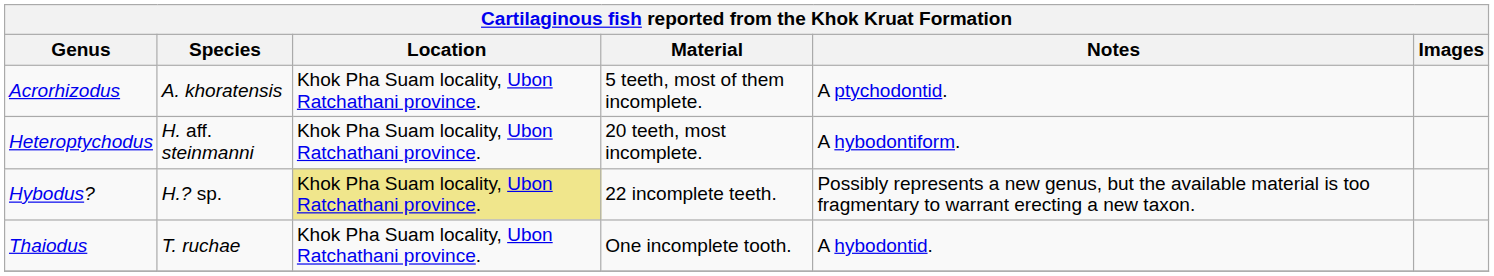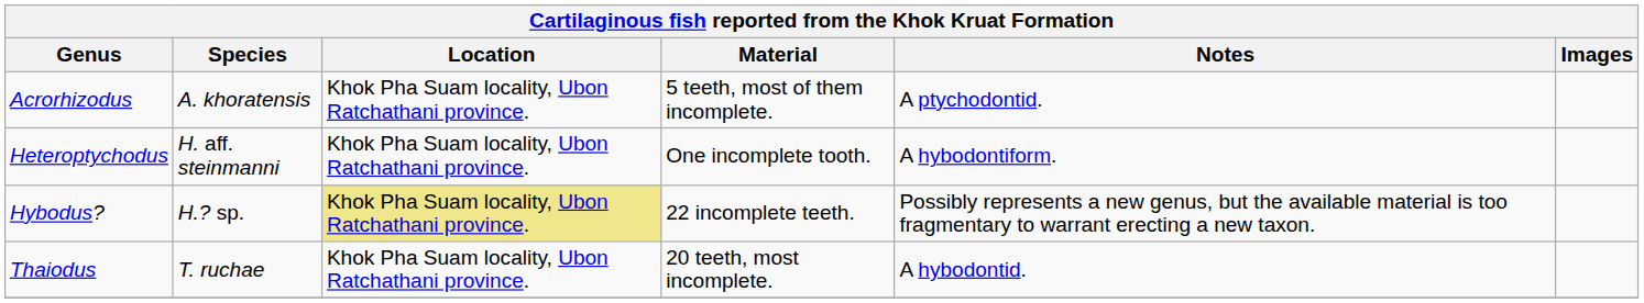Heteroptychodus | Material: 20 teeth, most incomplete. -> One incomplete tooth.
Thaiodus | Material: One incomplete tooth. -> 20 teeth, most incomplete.
